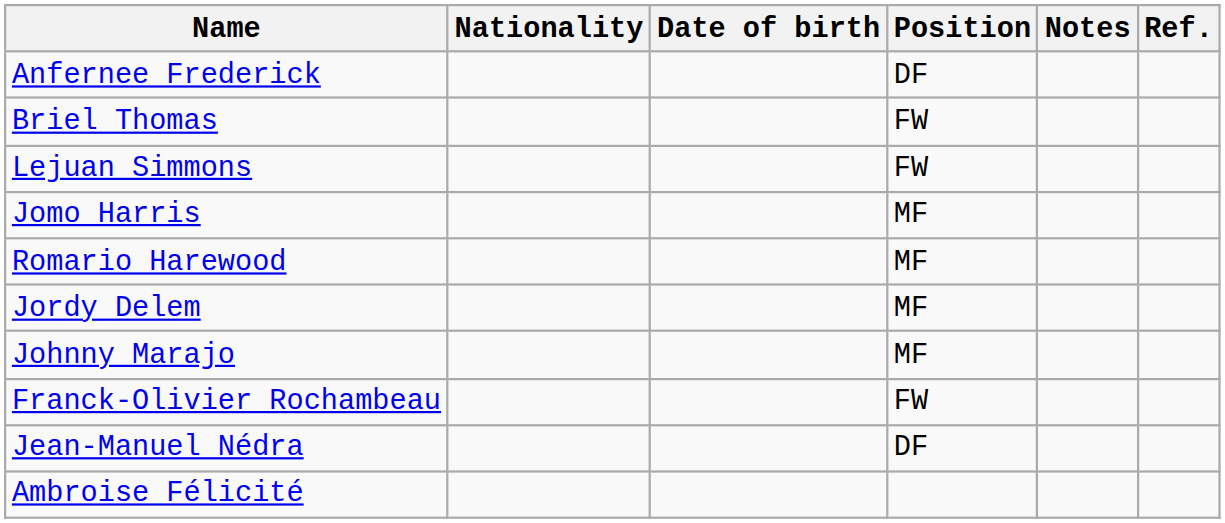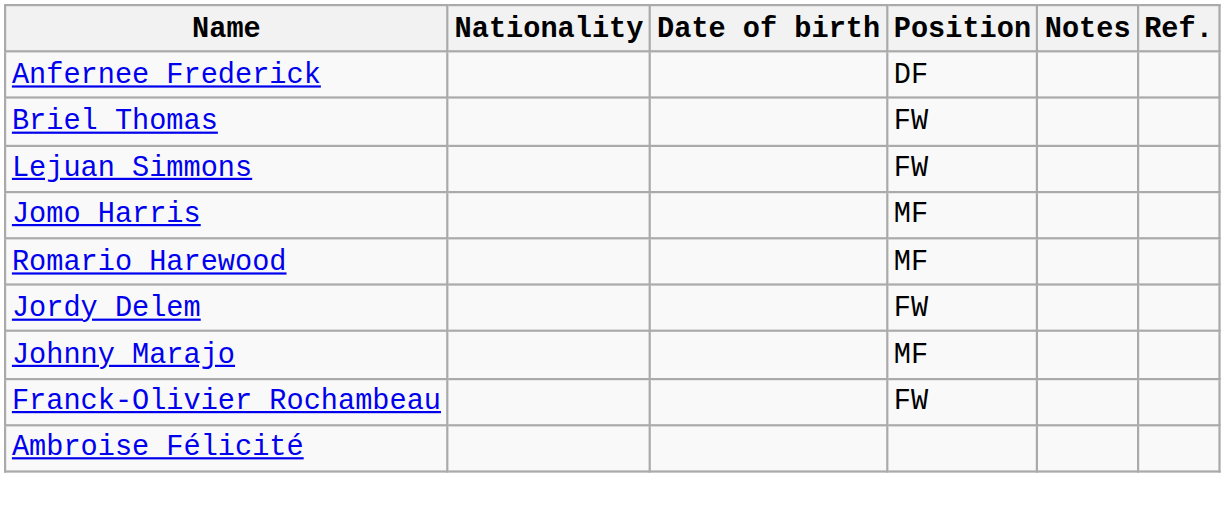Jordy Delem | Position: MF -> FW
- row: Jean-Manuel Nédra | DF
